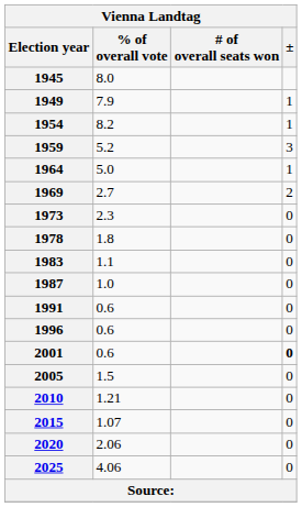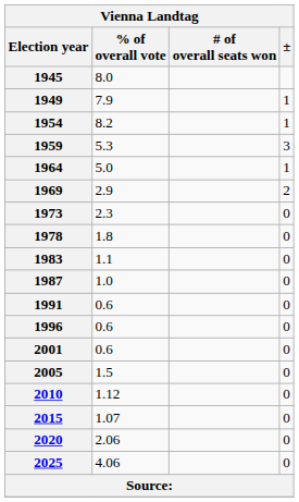1959 | % of overall vote: 5.2 -> 5.3
1969 | % of overall vote: 2.7 -> 2.9
2001 | ±: bold -> normal
2010 | % of overall vote: 1.21 -> 1.12
